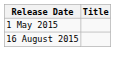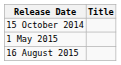+ row: 15 October 2014
